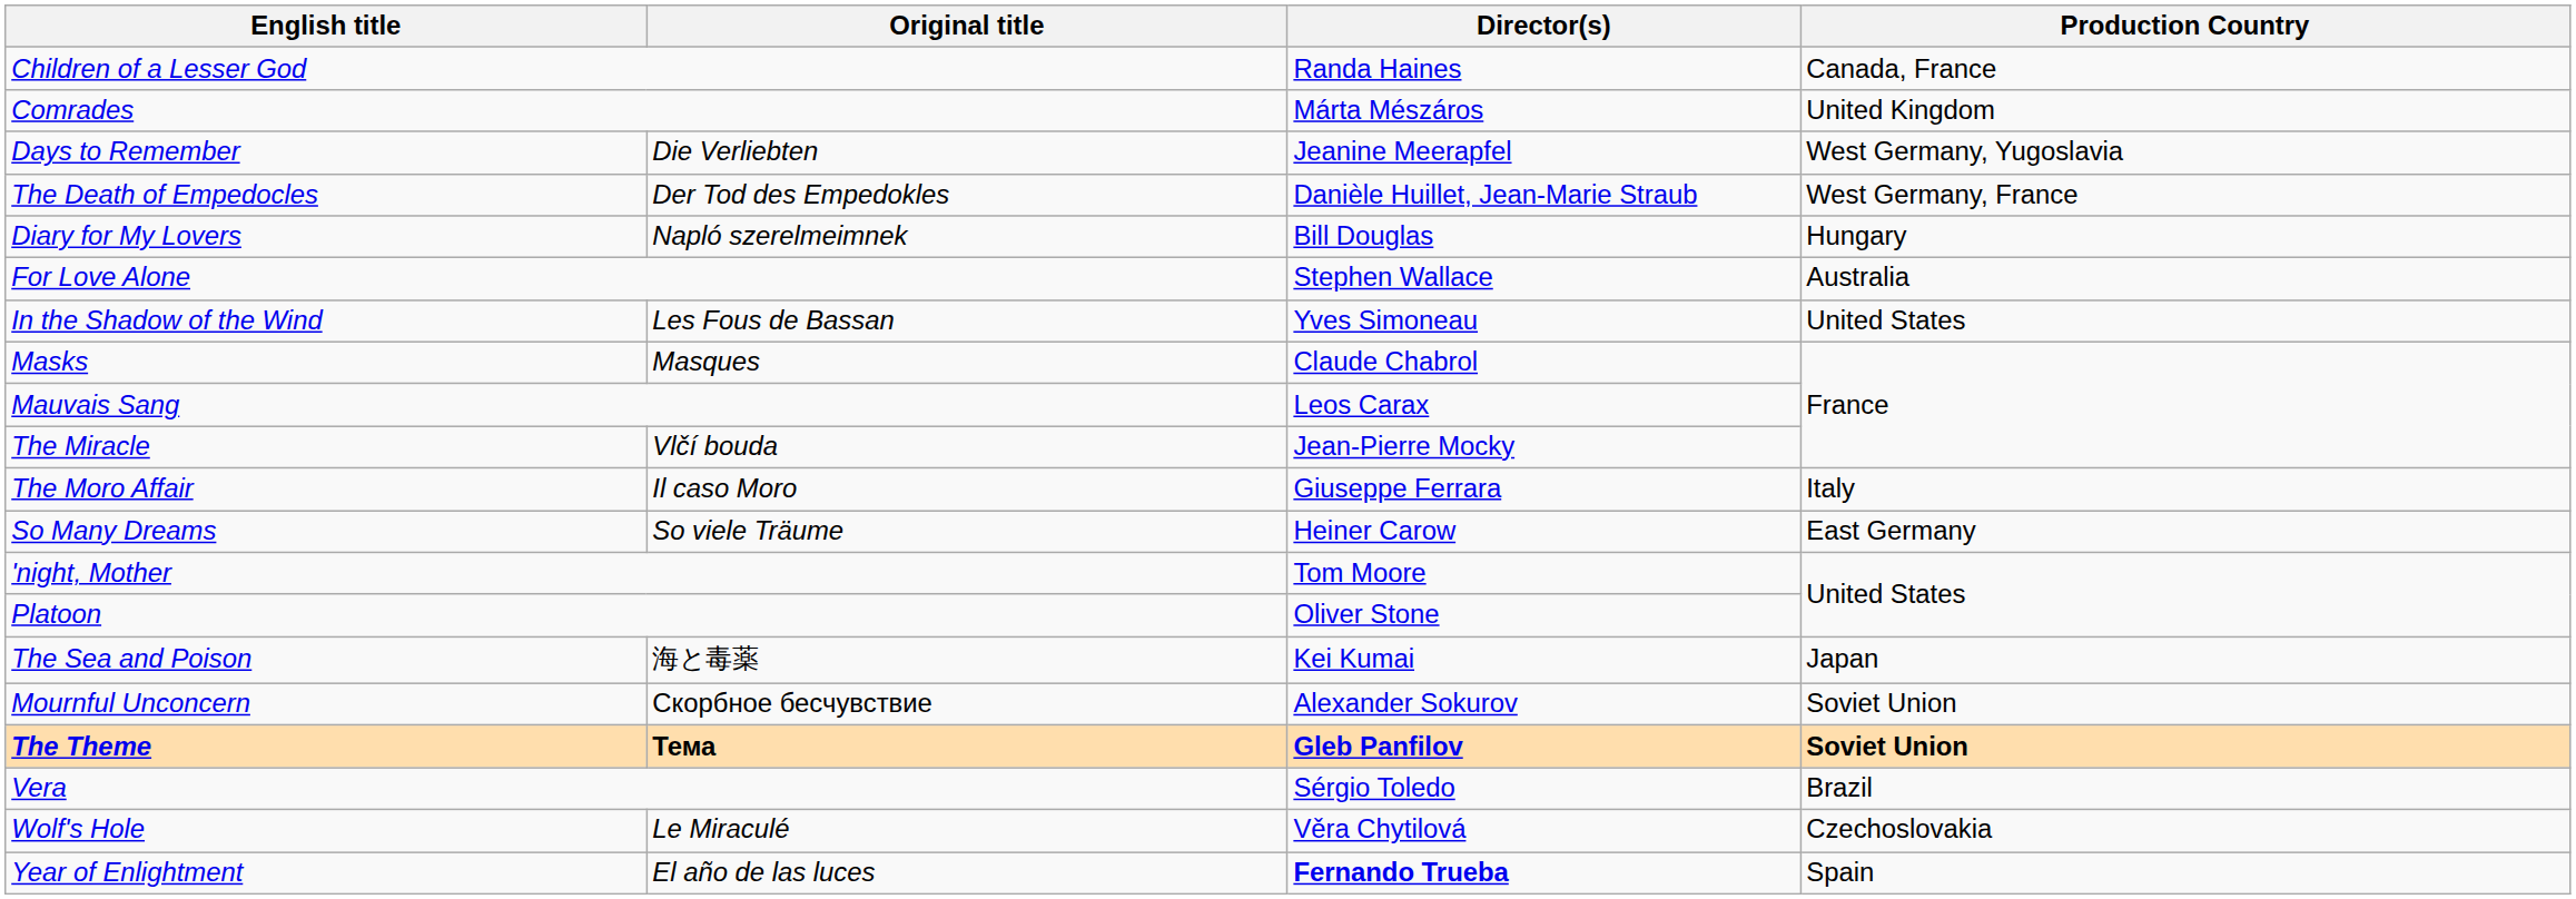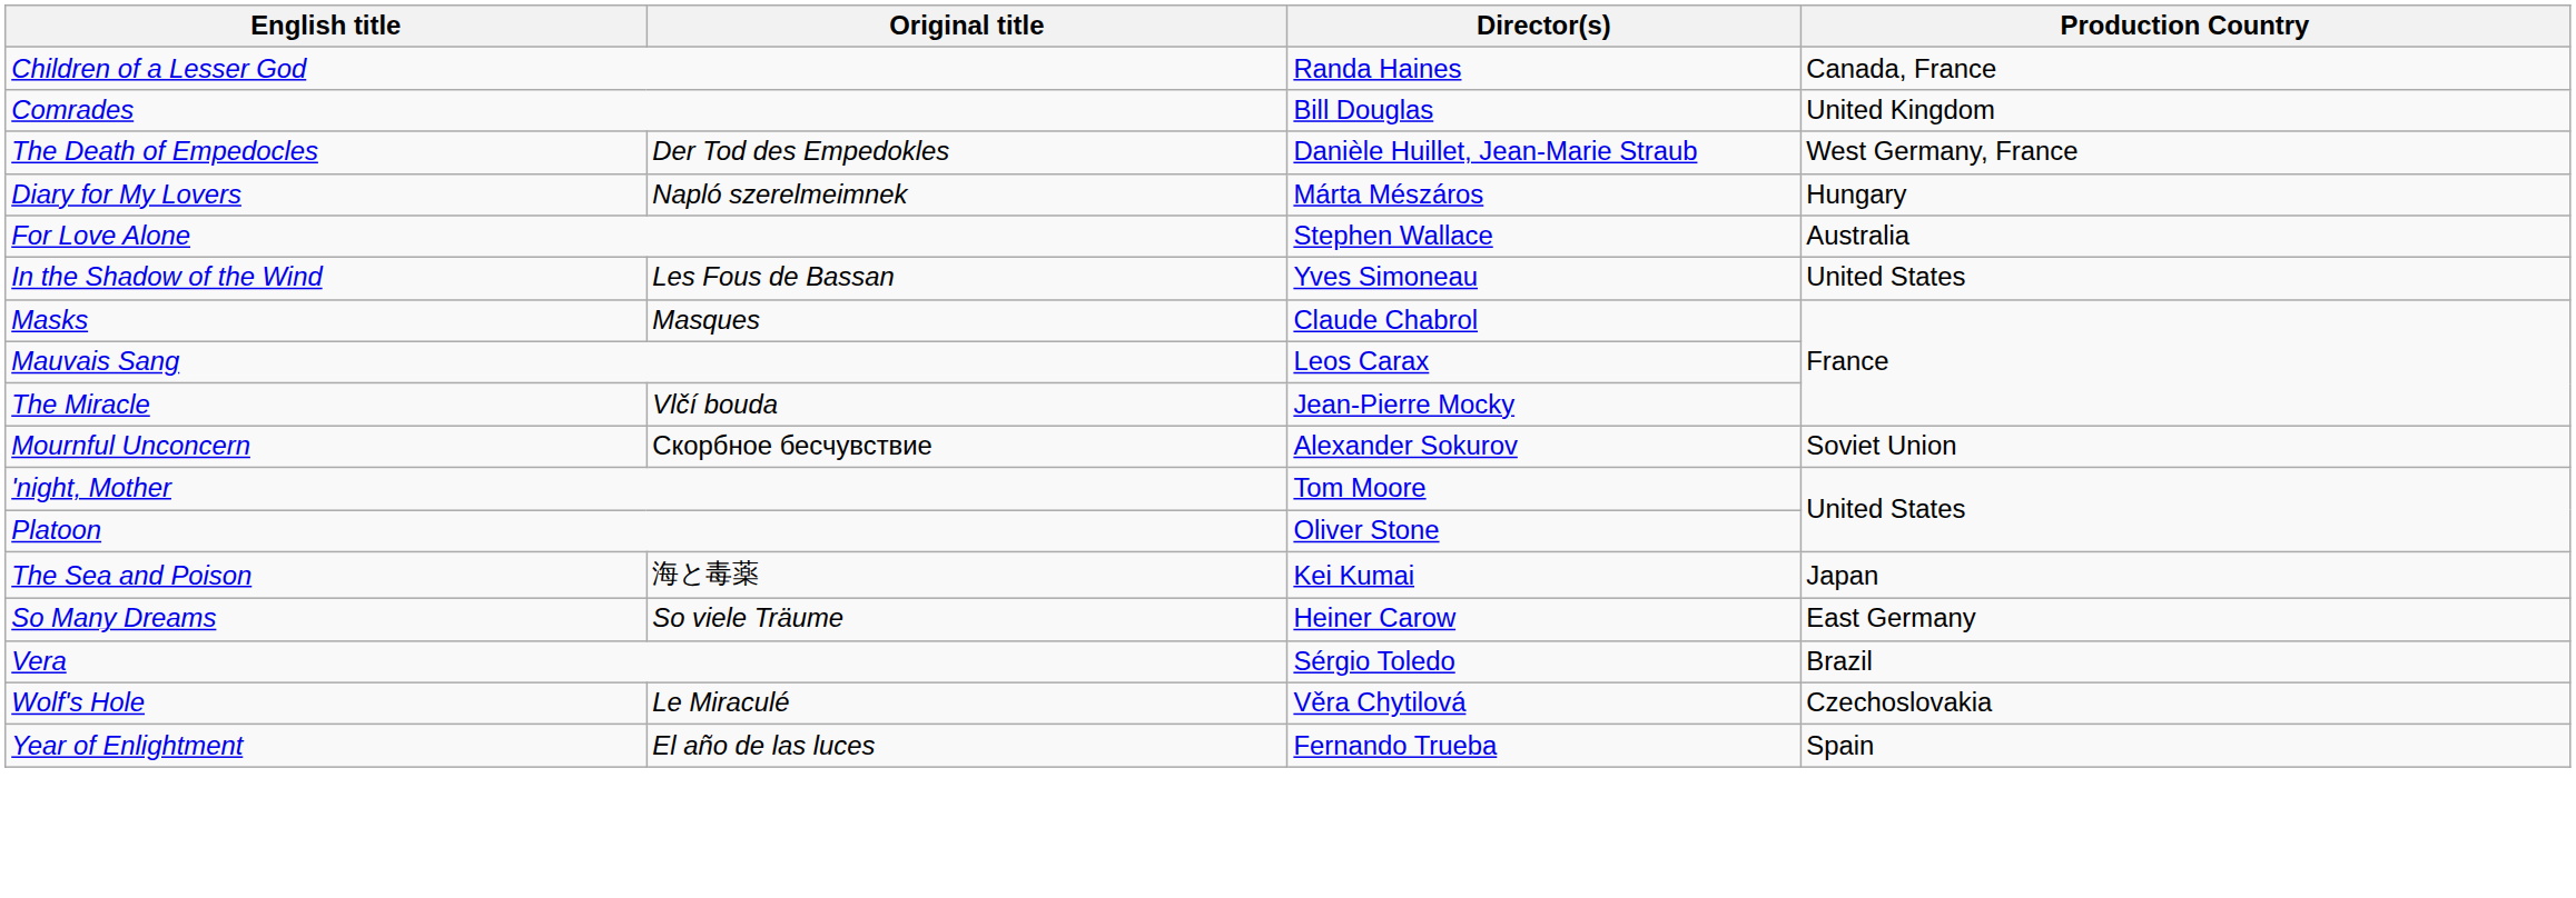Comrades | Director(s): Márta Mészáros -> Bill Douglas
- row: Days to Remember | Die Verliebten | Jeanine Meerapfel | West Germany, Yugoslavia
Diary for My Lovers | Director(s): Bill Douglas -> Márta Mészáros
- row: The Moro Affair | Il caso Moro | Giuseppe Ferrara | Italy
rows swapped: Mournful Unconcern <-> So Many Dreams
- row: The Theme | Тема | Gleb Panfilov | Soviet Union
Year of Enlightment | Director(s): bold -> normal
